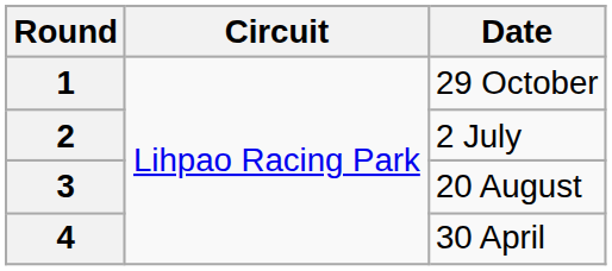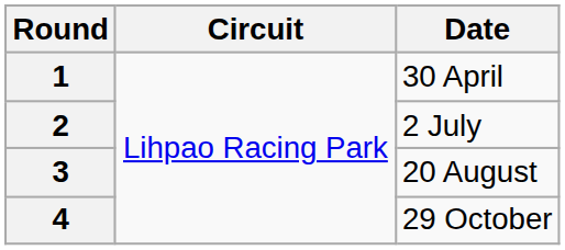1 | Date: 29 October -> 30 April
4 | Date: 30 April -> 29 October
